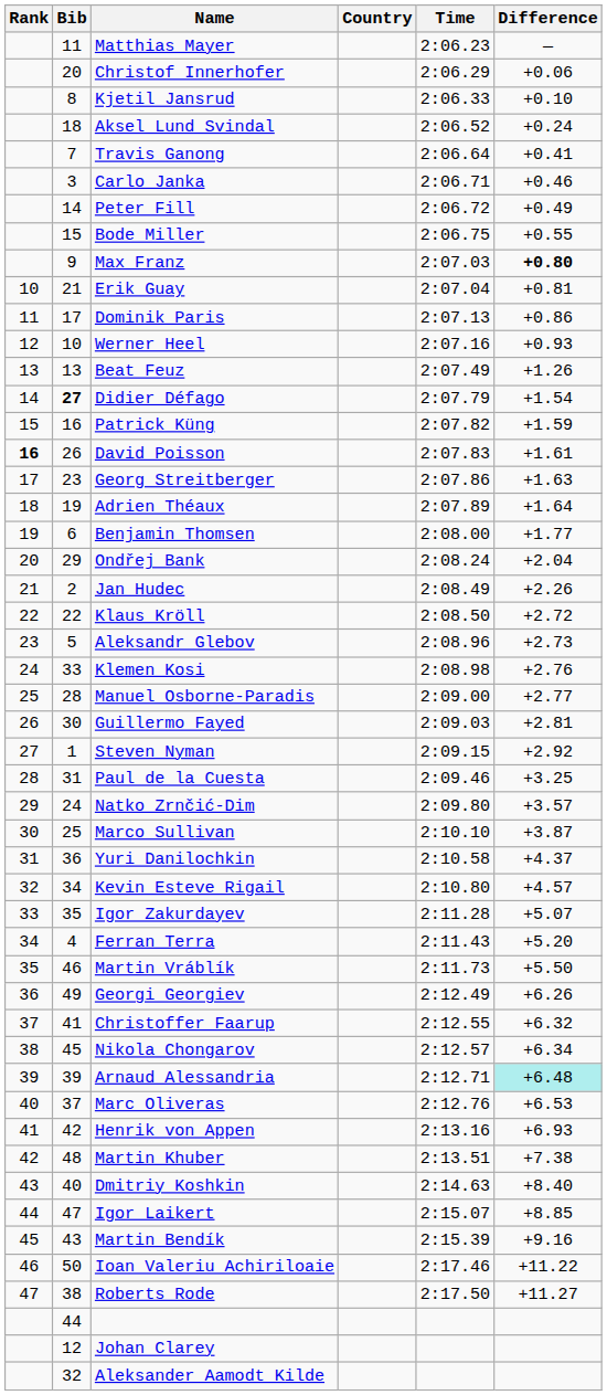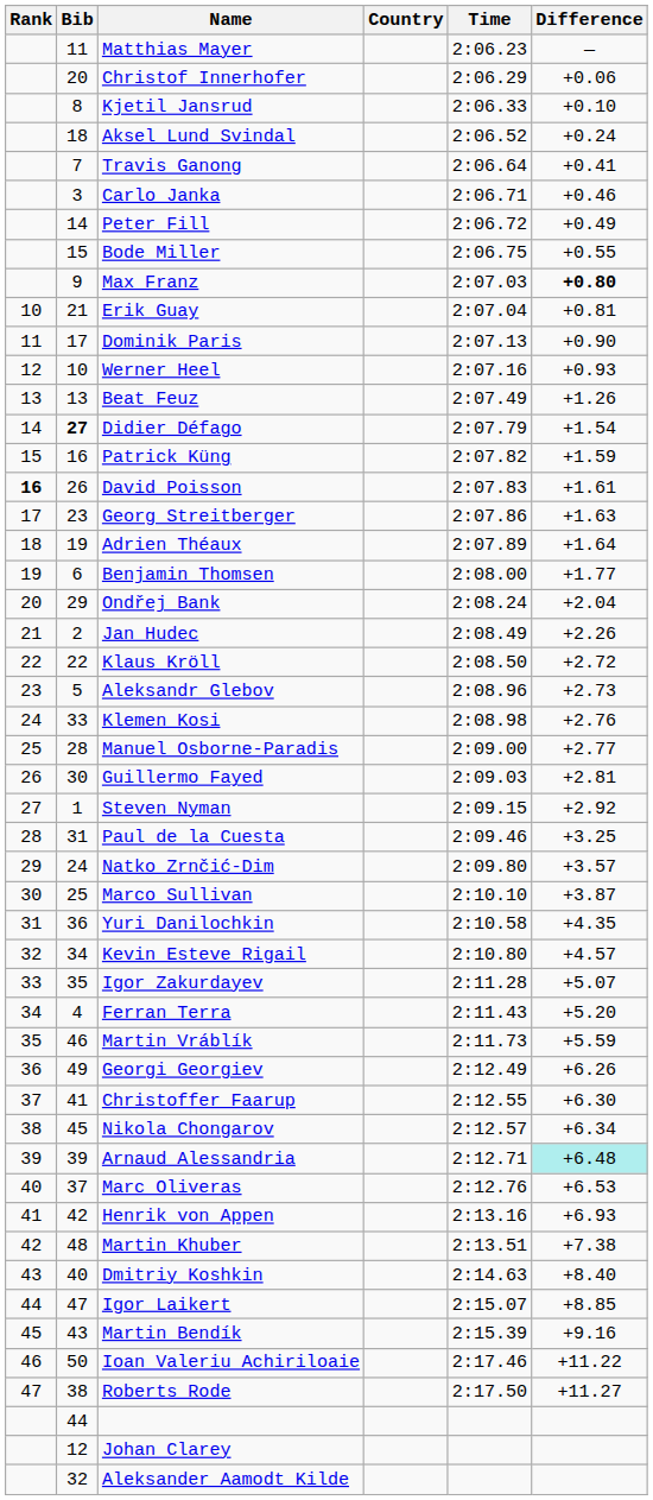Dominik Paris | Difference: +0.86 -> +0.90
Yuri Danilochkin | Difference: +4.37 -> +4.35
Martin Vráblík | Difference: +5.50 -> +5.59
Christoffer Faarup | Difference: +6.32 -> +6.30
